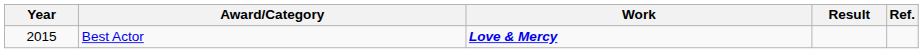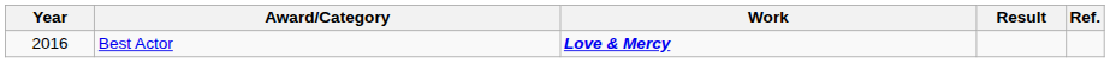Best Actor | Year: 2015 -> 2016
